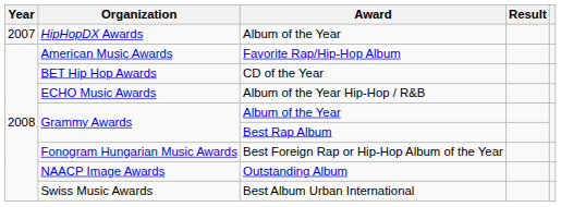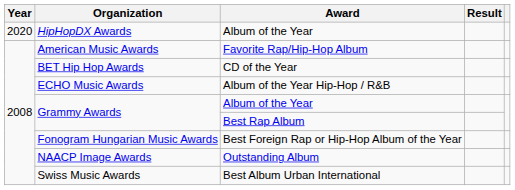HipHopDX Awards | Year: 2007 -> 2020
